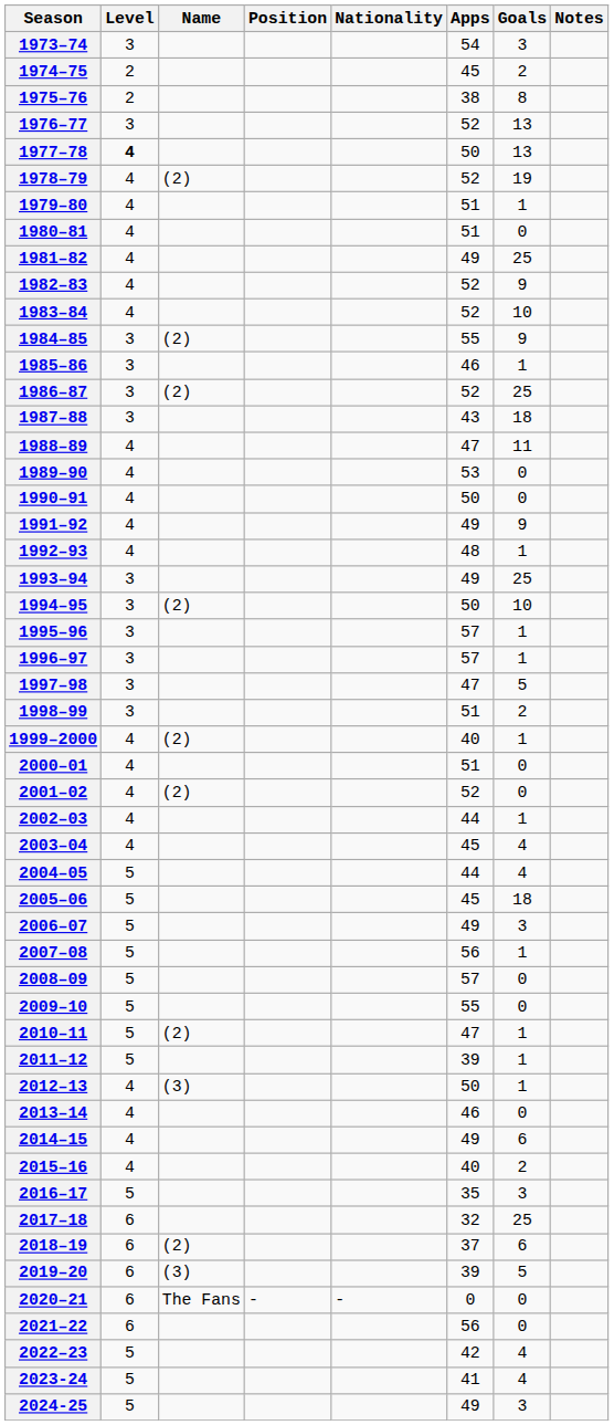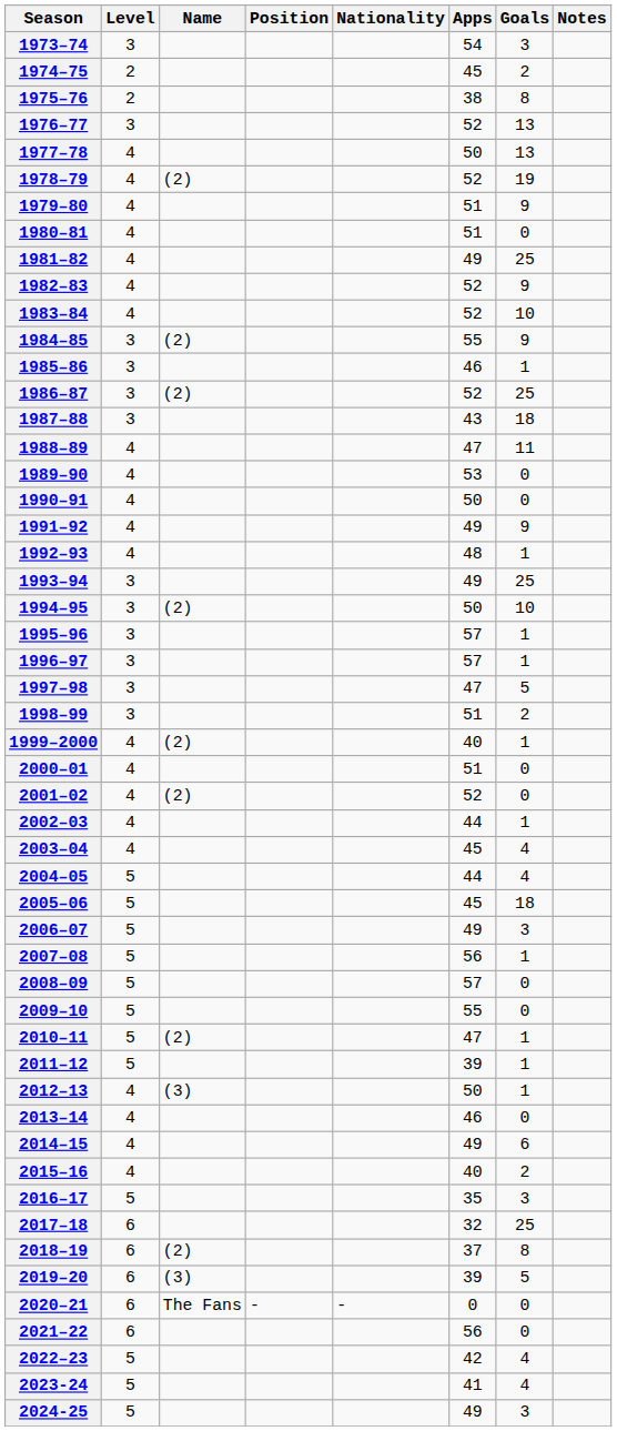1977–78 | Level: bold -> normal
1979–80 | Goals: 1 -> 9
2018–19 | Goals: 6 -> 8
